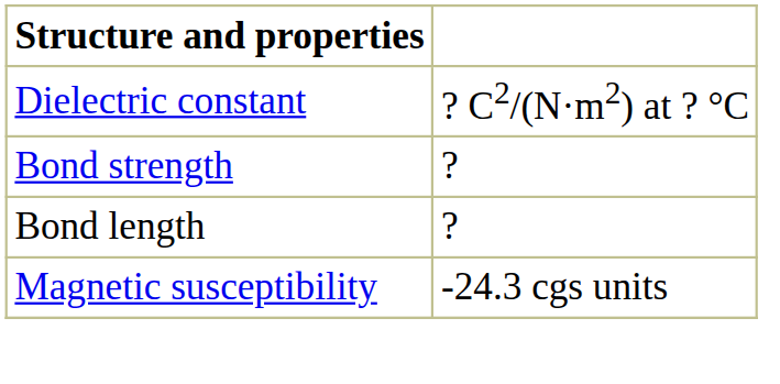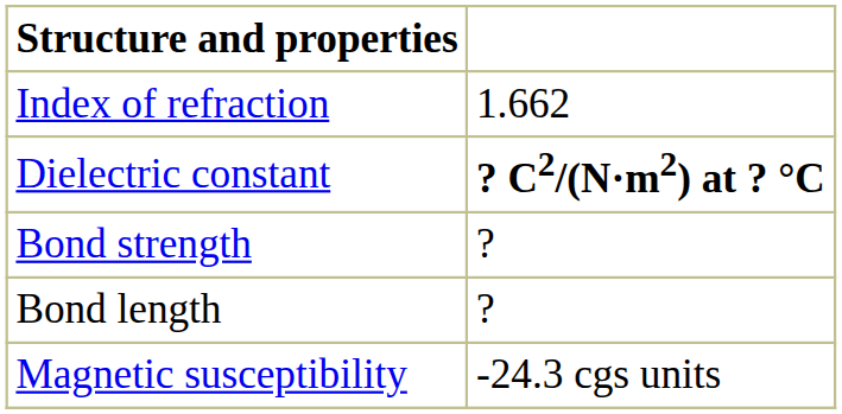+ row: Index of refraction | 1.662
Dielectric constant | column 2: normal -> bold
